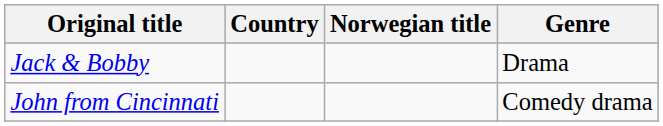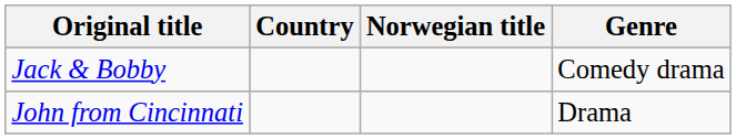Jack & Bobby | Genre: Drama -> Comedy drama
John from Cincinnati | Genre: Comedy drama -> Drama
